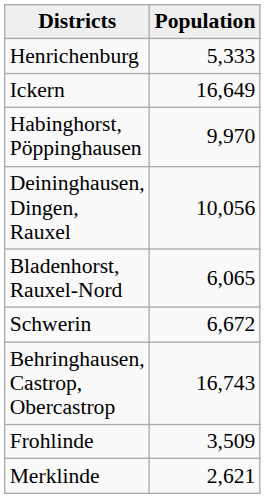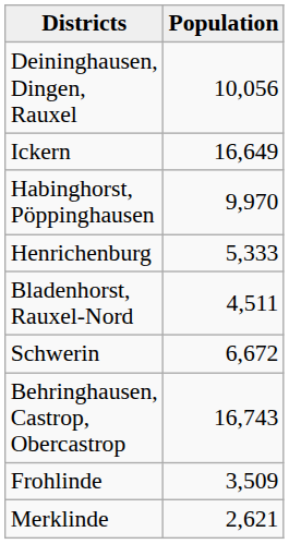rows swapped: Henrichenburg <-> Deininghausen, Dingen, Rauxel
Bladenhorst, Rauxel-Nord | Population: 6,065 -> 4,511
